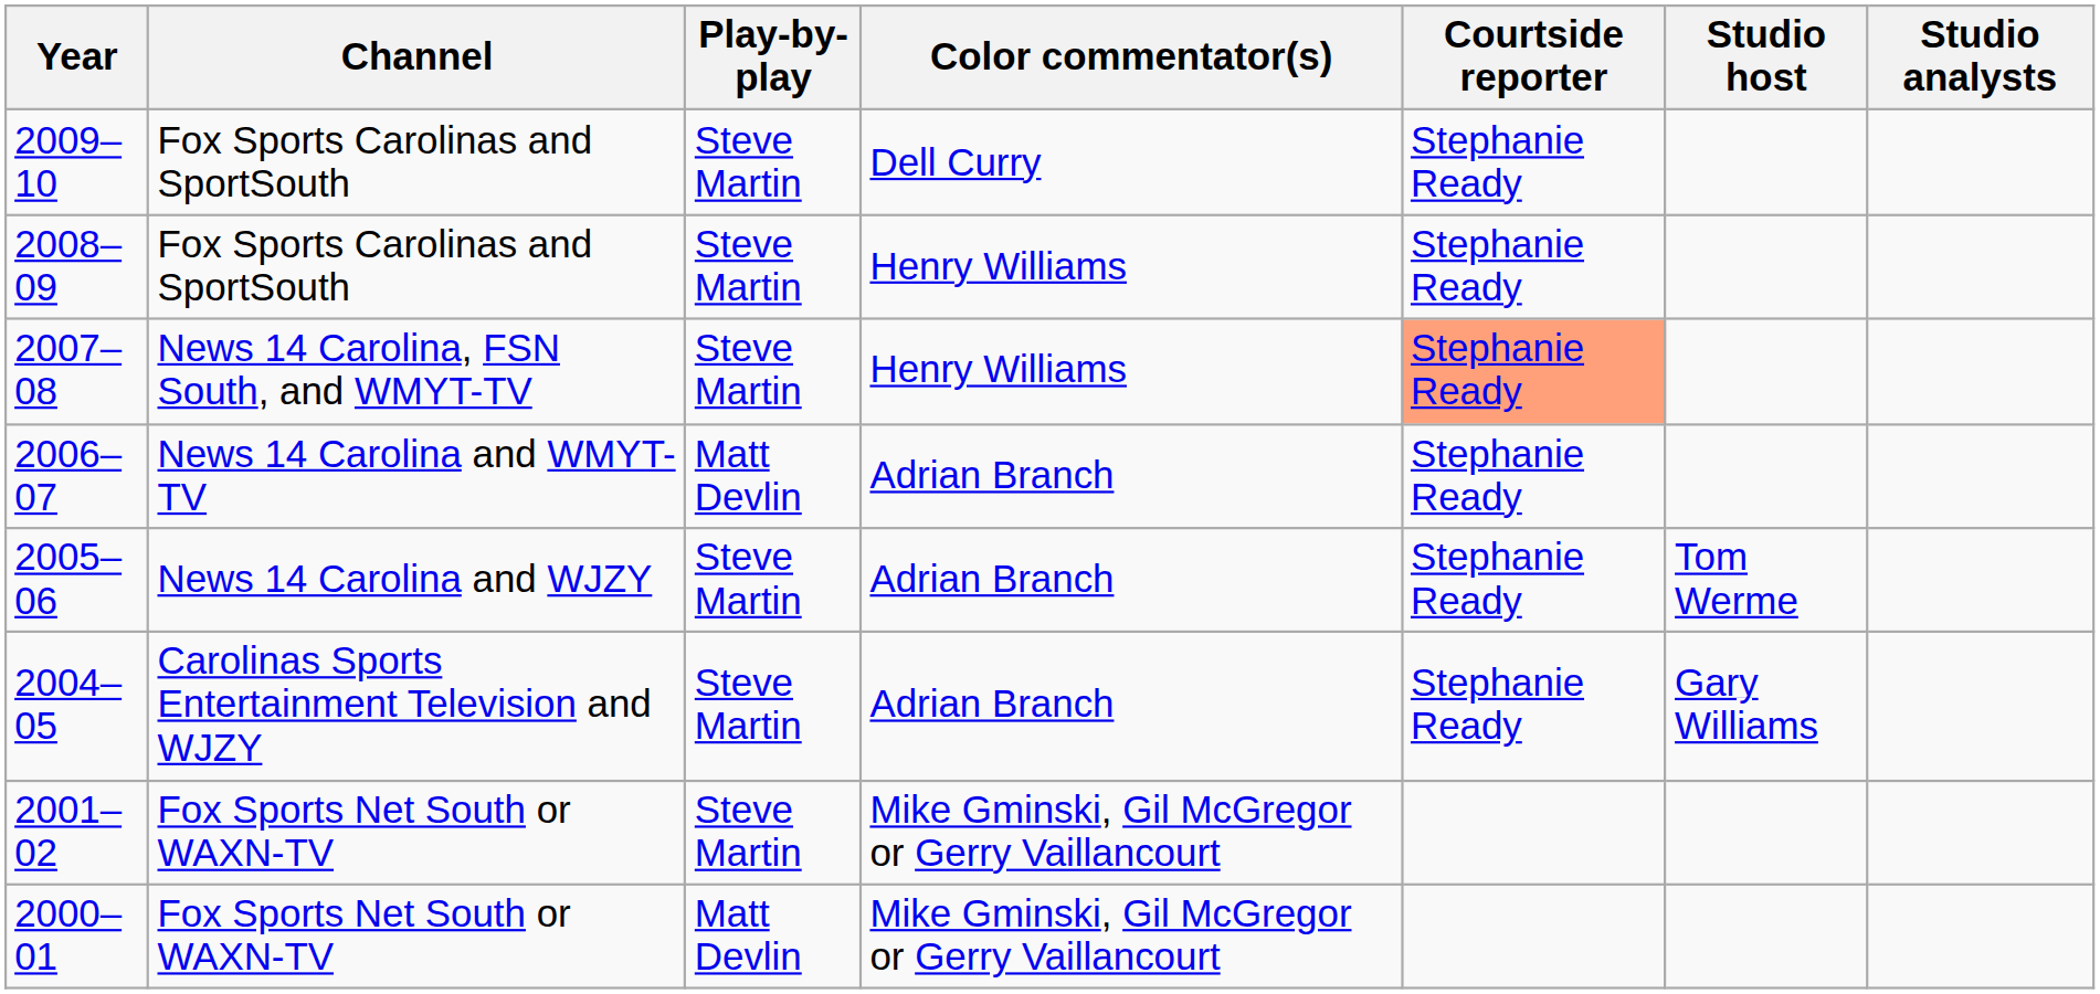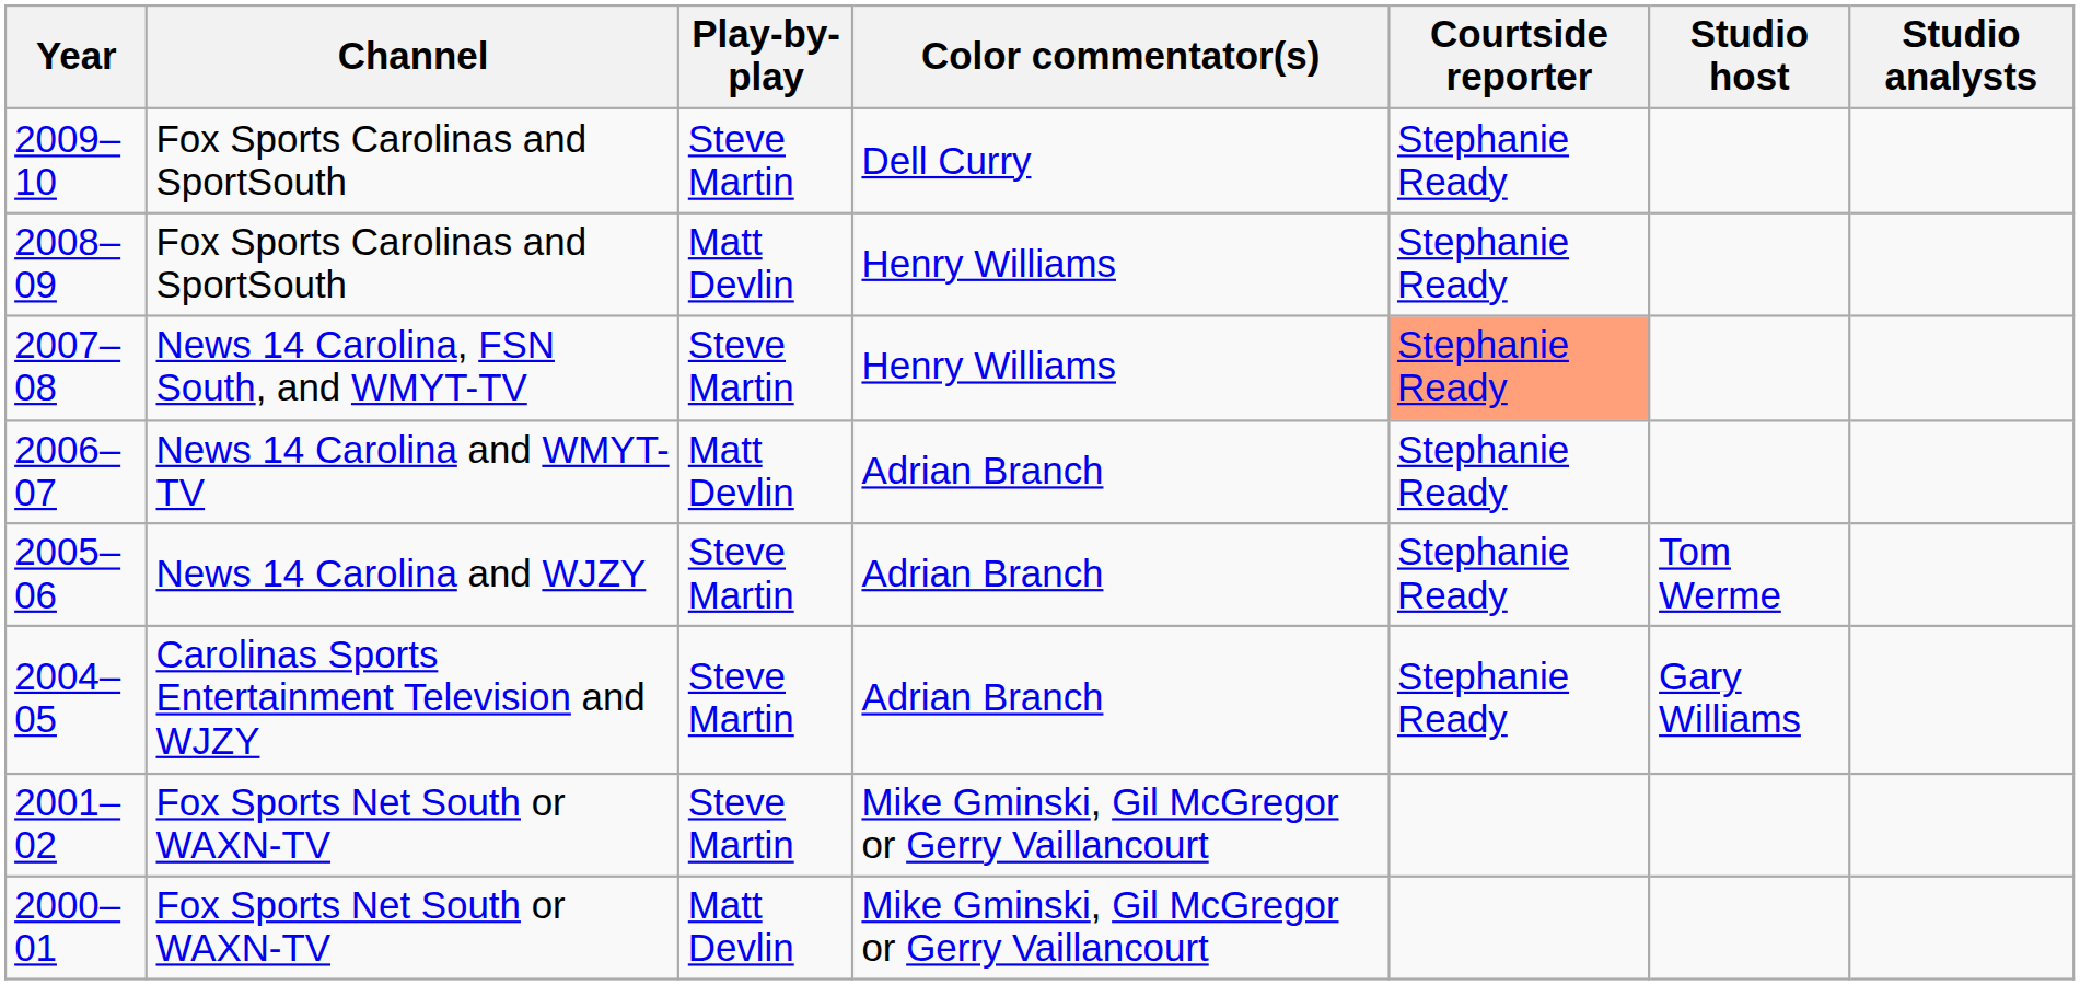2008–09 | Play-by-play: Steve Martin -> Matt Devlin
